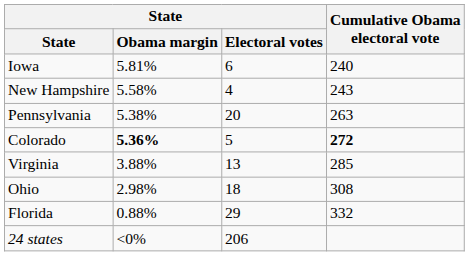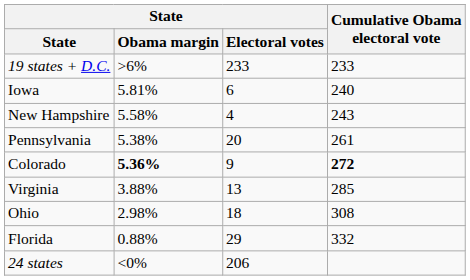+ row: 19 states + D.C. | >6% | 233 | 233
Pennsylvania | Cumulative Obama electoral vote: 263 -> 261
Colorado | State / Electoral votes: 5 -> 9
